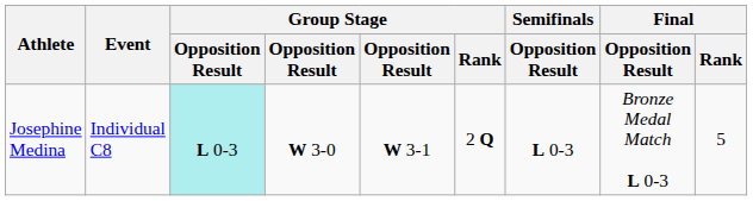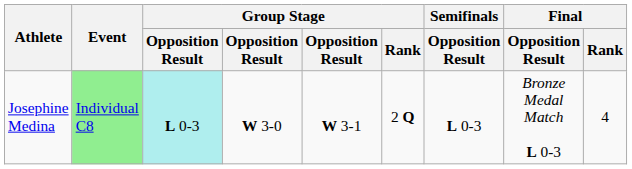Josephine Medina | Event: no background -> lightgreen background
Josephine Medina | Final / Rank: 5 -> 4
